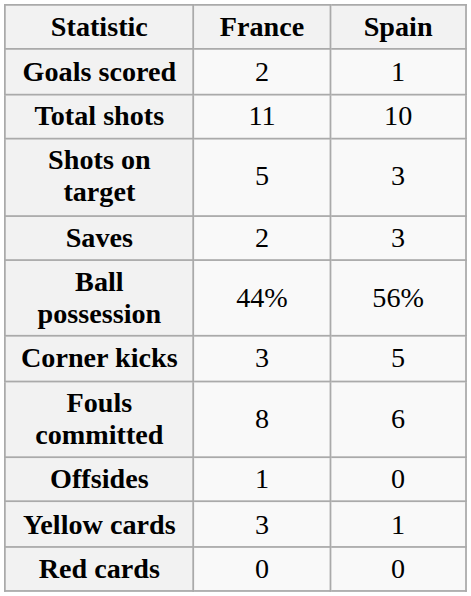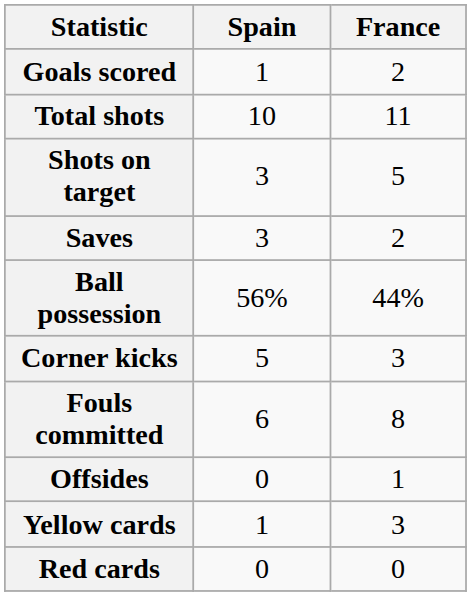columns swapped: Spain <-> France
